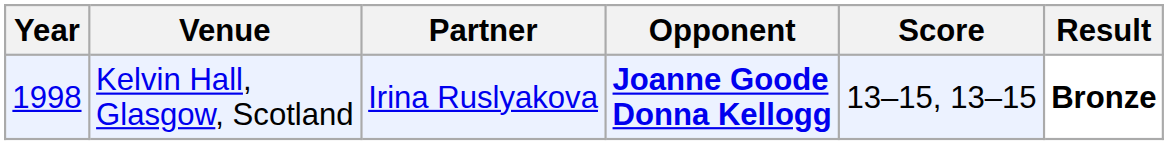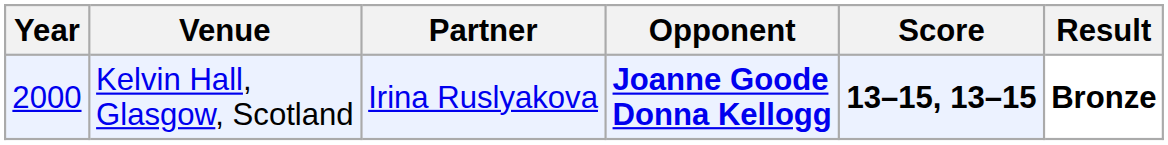Kelvin Hall, Glasgow, Scotland | Year: 1998 -> 2000
Kelvin Hall, Glasgow, Scotland | Score: normal -> bold
